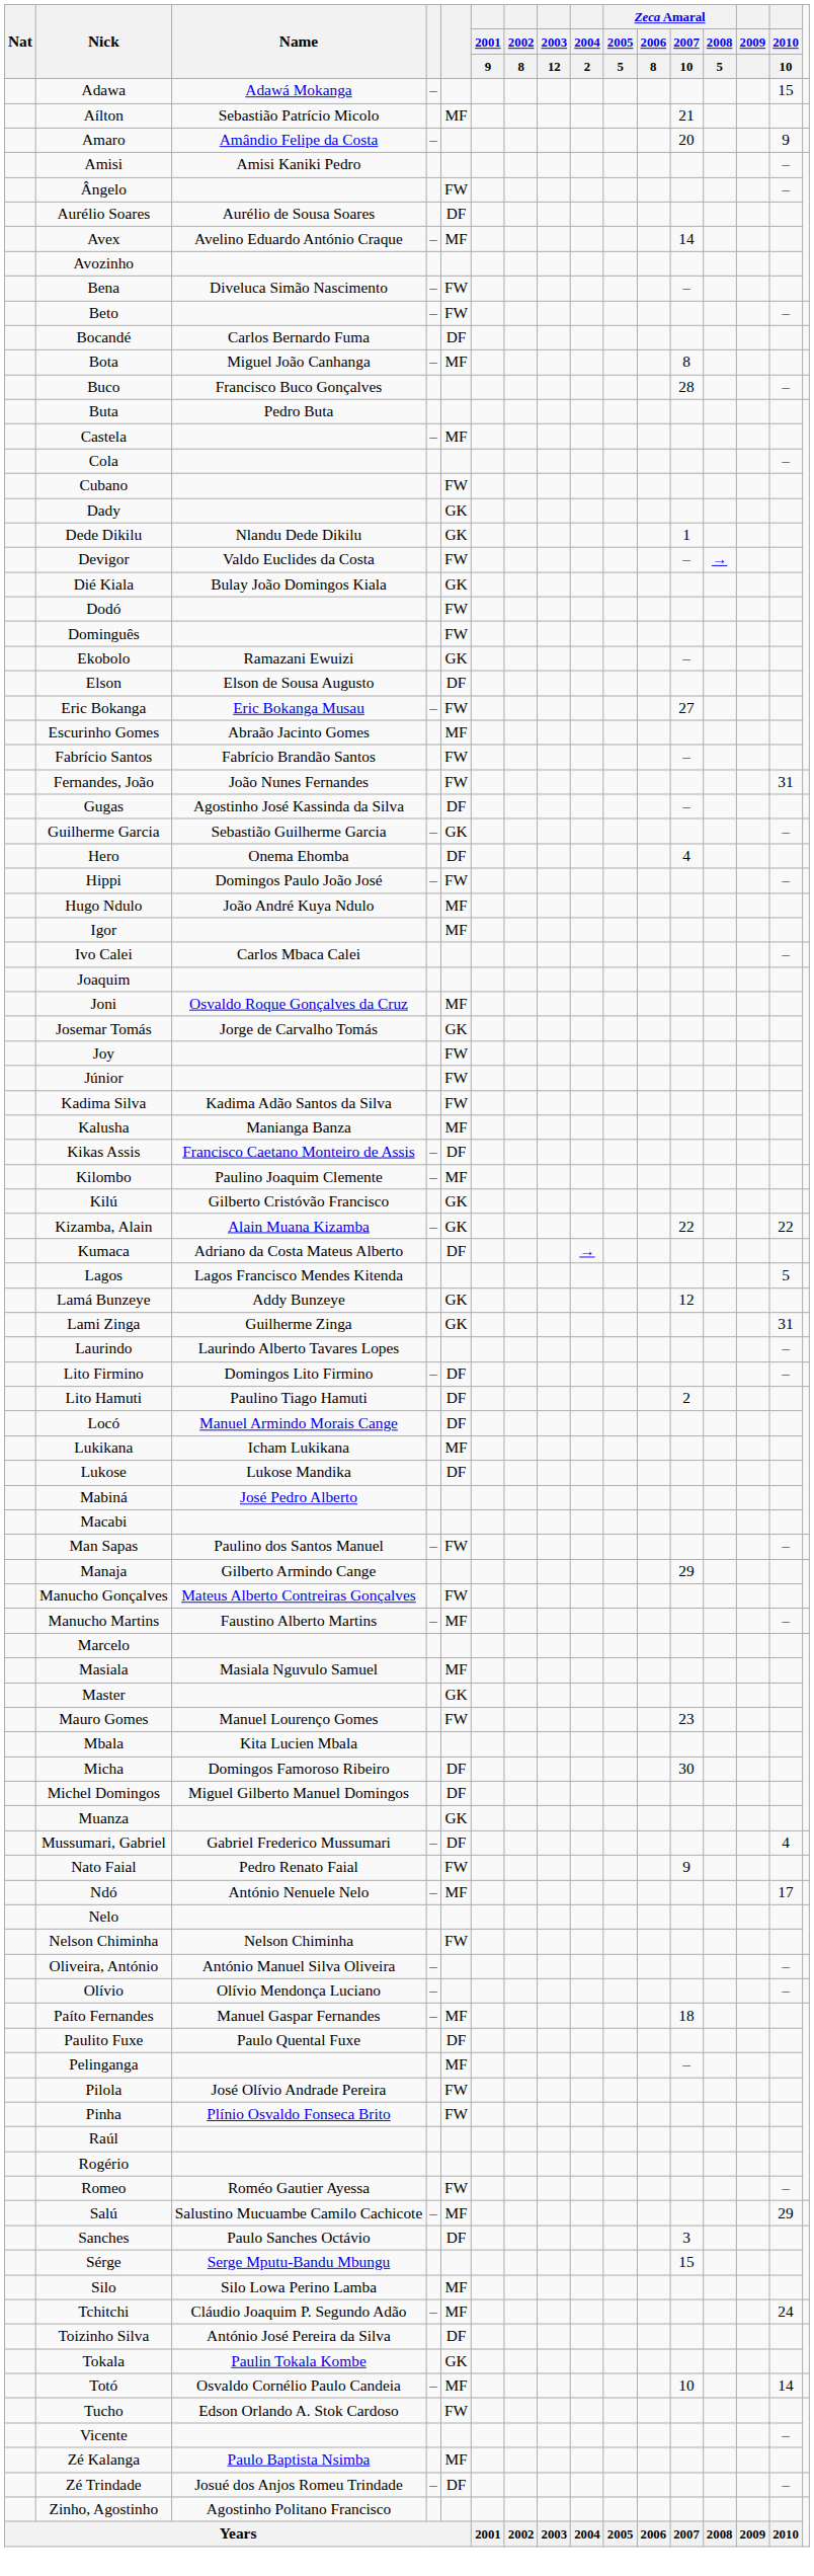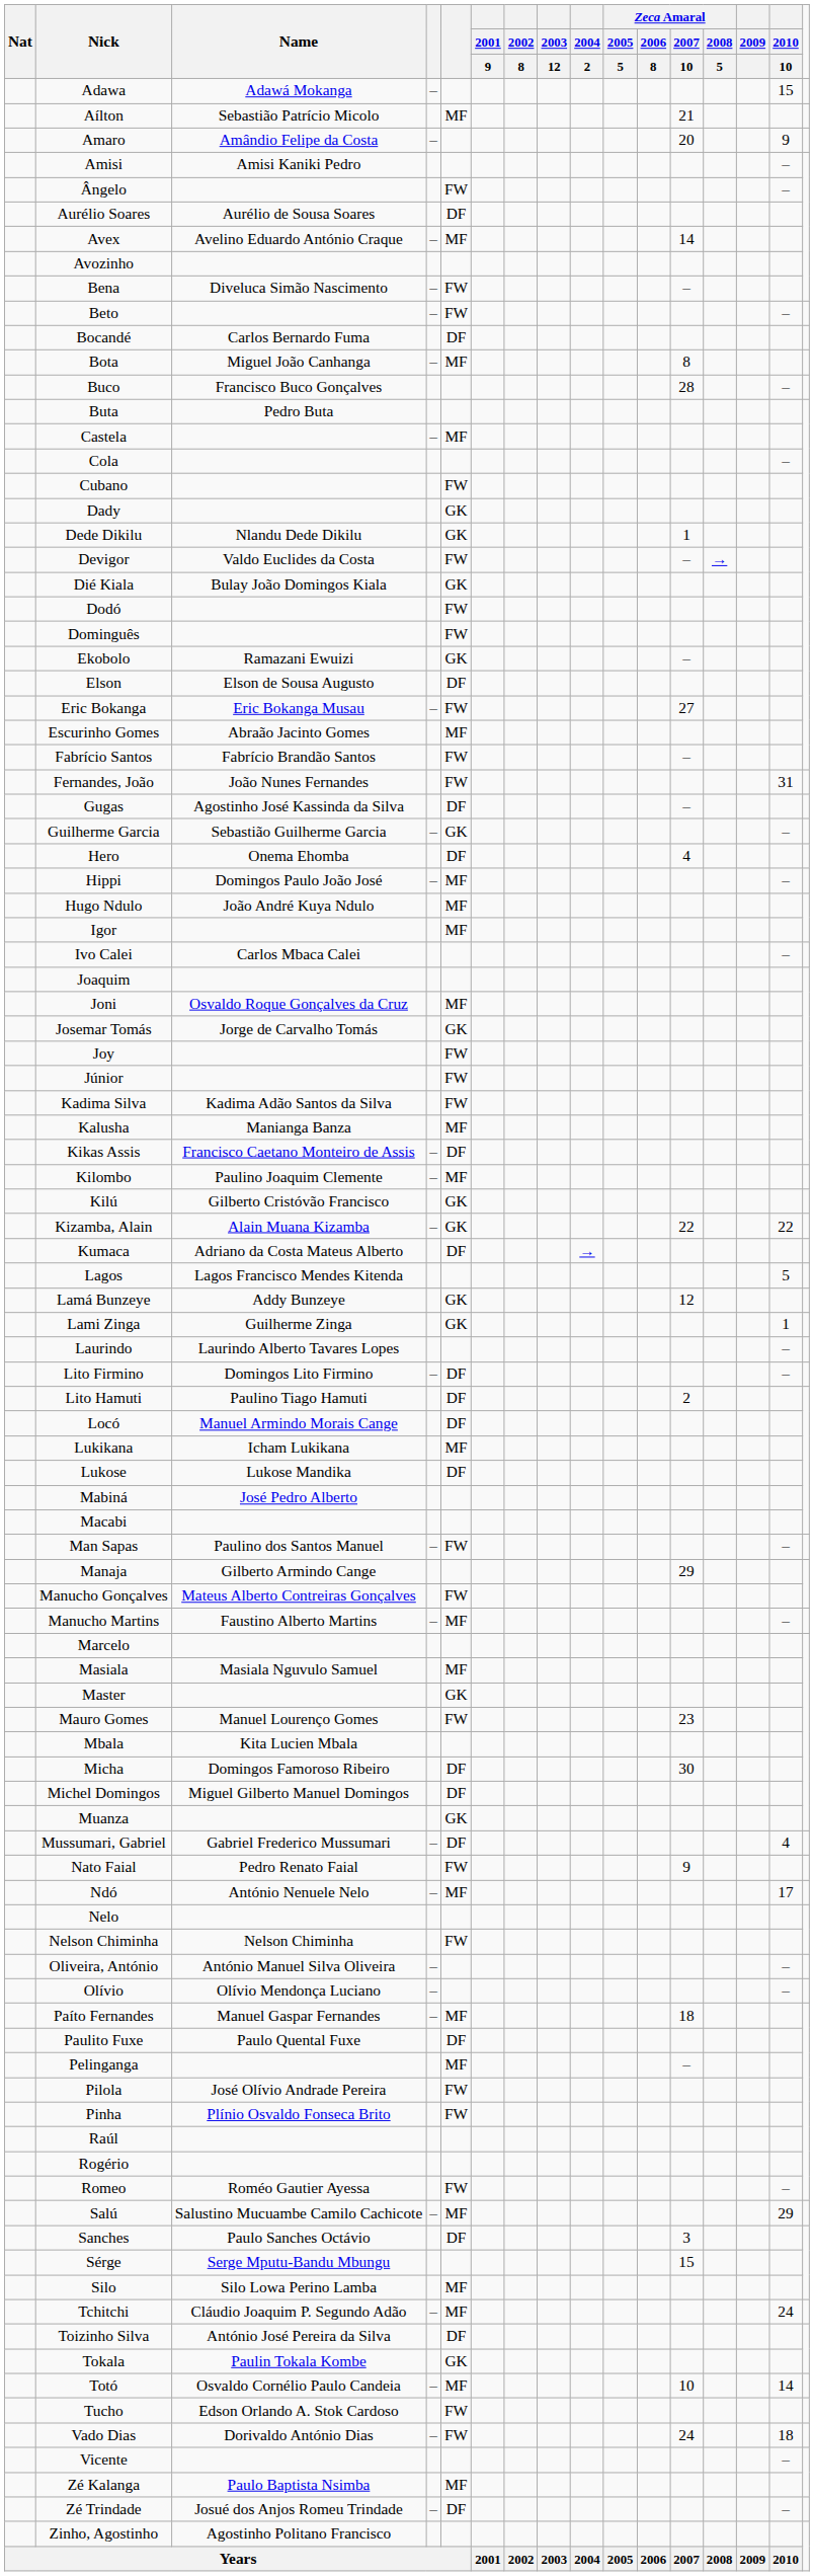Hippi | column 5: FW -> MF
Lami Zinga | 2010 / 10: 31 -> 1
+ row: Vado Dias | Dorivaldo António Dias | – | FW | 24 | 18
